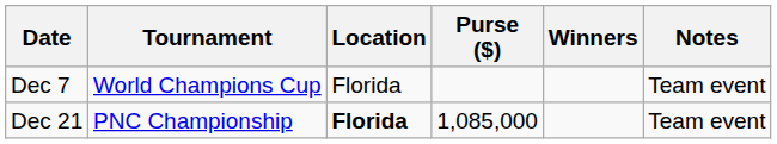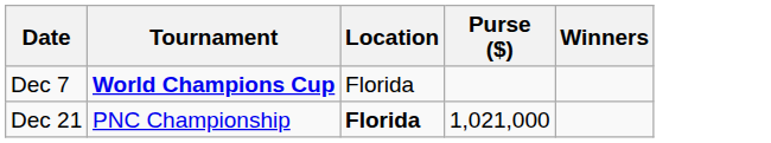- column: Notes | Team event | Team event
Dec 7 | Tournament: normal -> bold
Dec 21 | Purse ($): 1,085,000 -> 1,021,000
